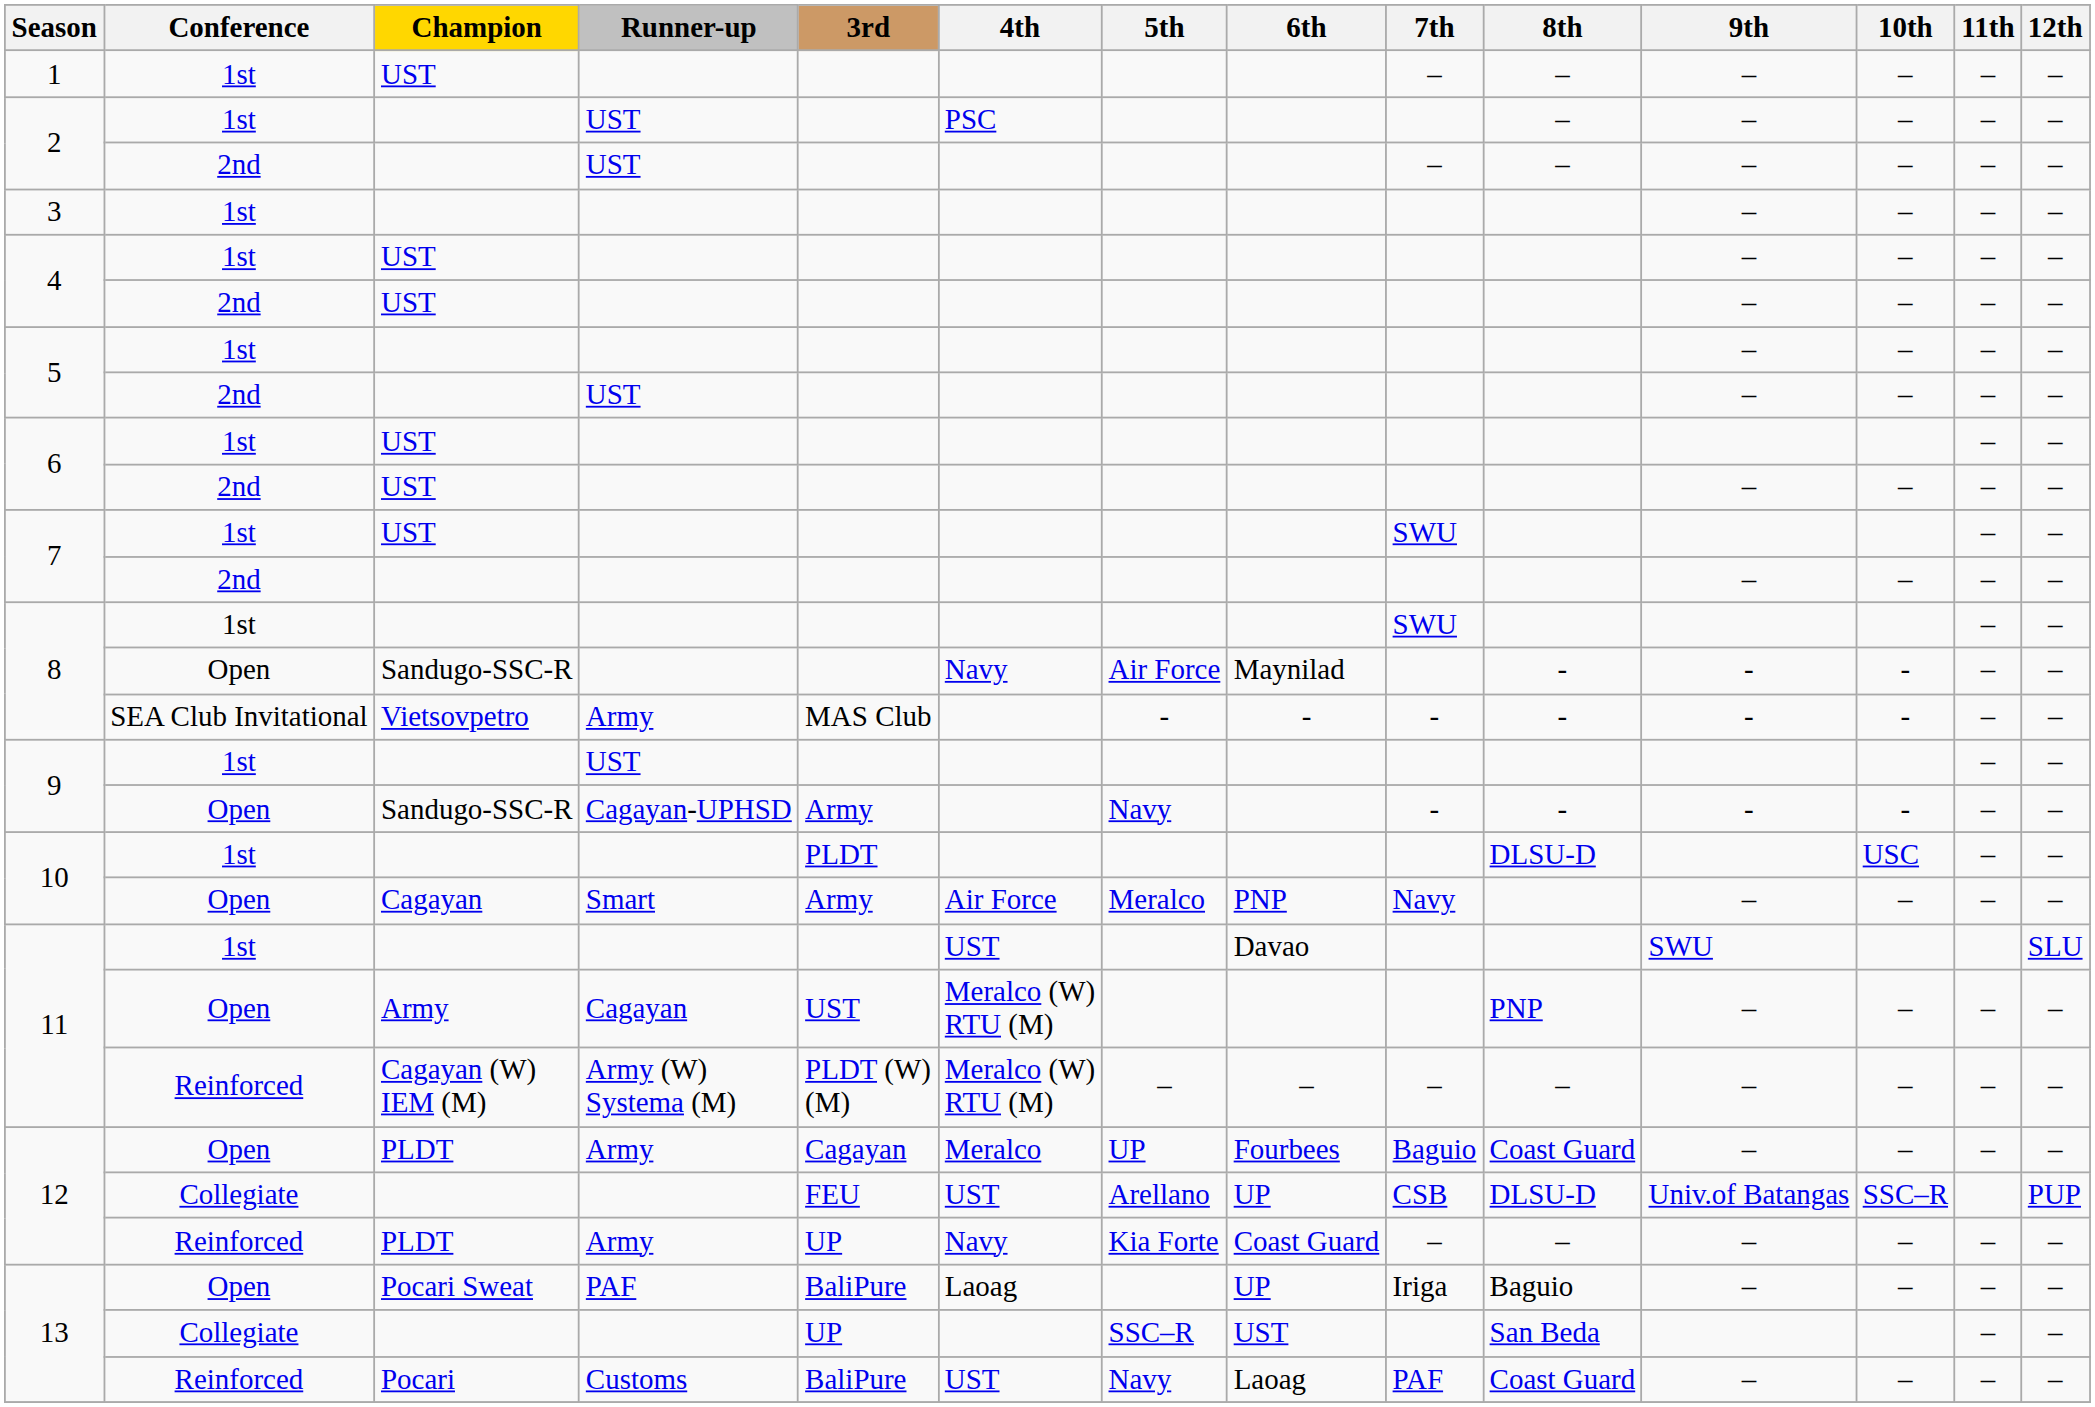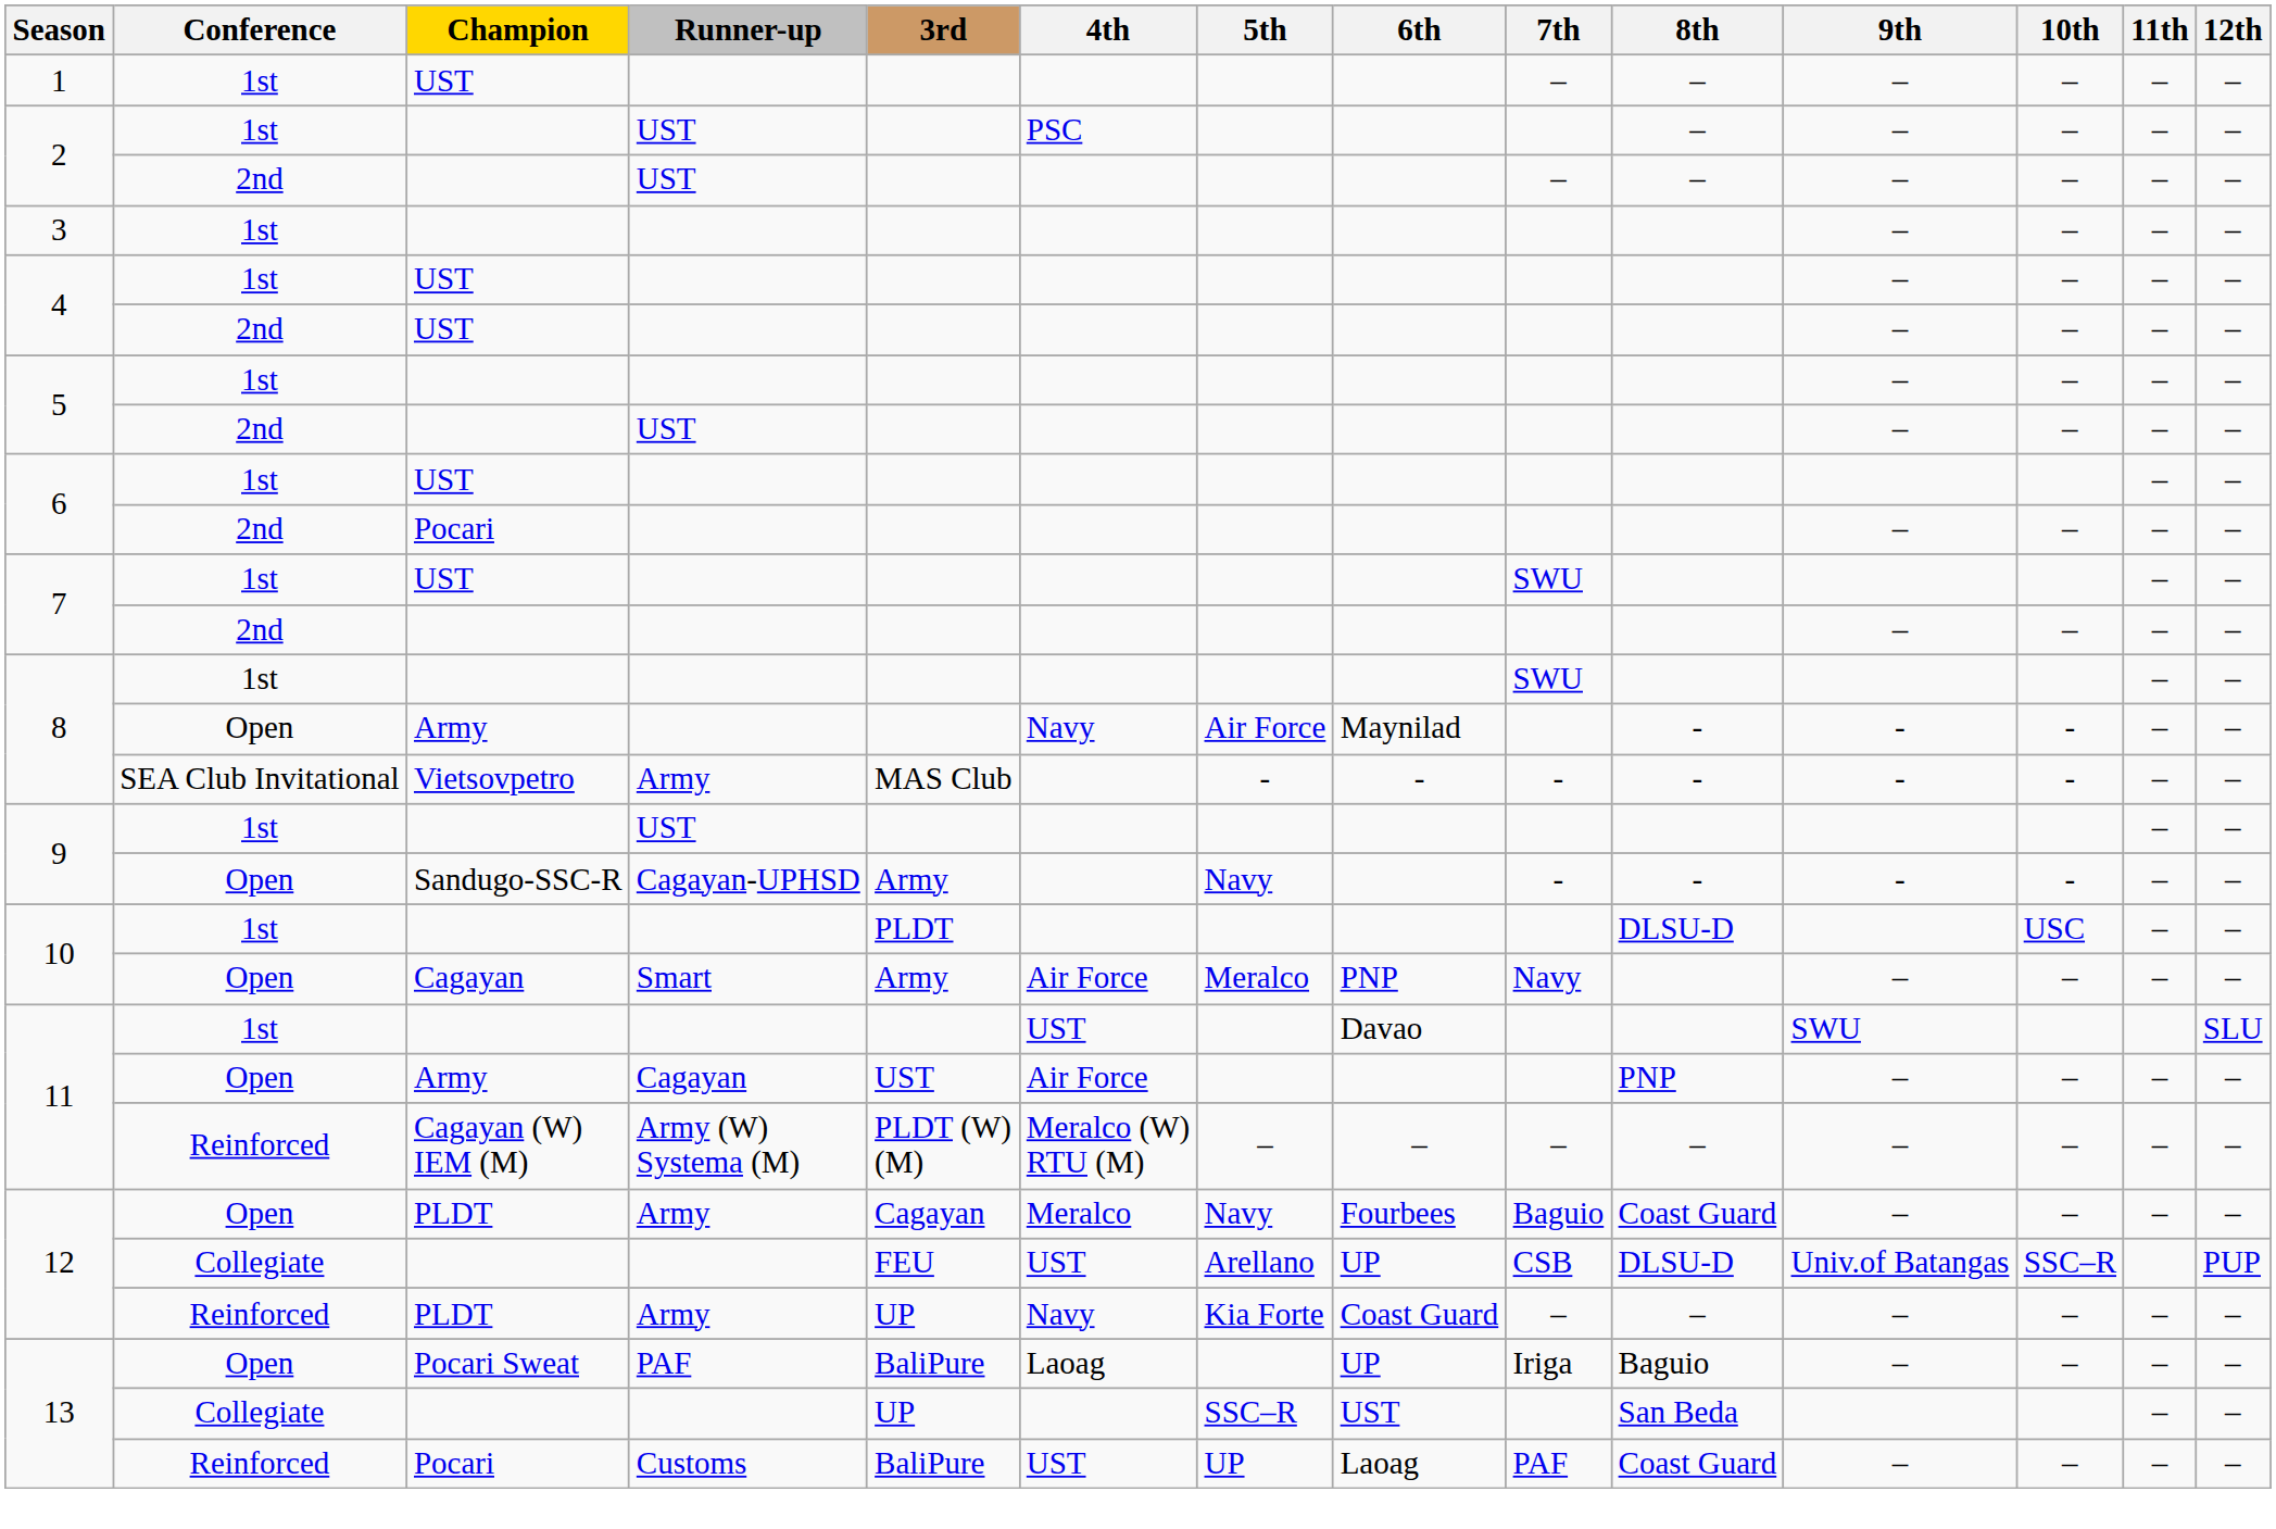6 / 2nd | Champion: UST -> Pocari
8 / Open | Champion: Sandugo-SSC-R -> Army
11 / Open | 4th: Meralco (W) RTU (M) -> Air Force
12 / Open | 5th: UP -> Navy
13 / Reinforced | 5th: Navy -> UP
